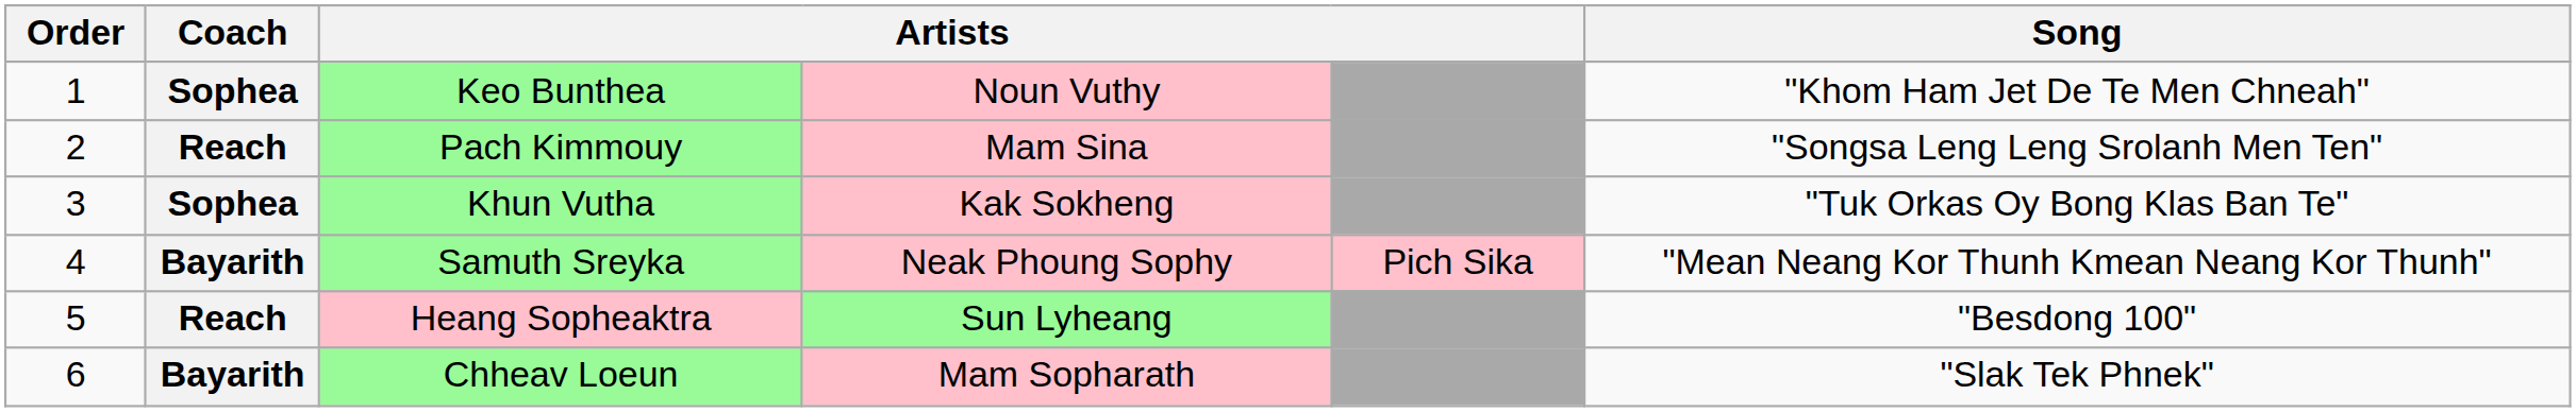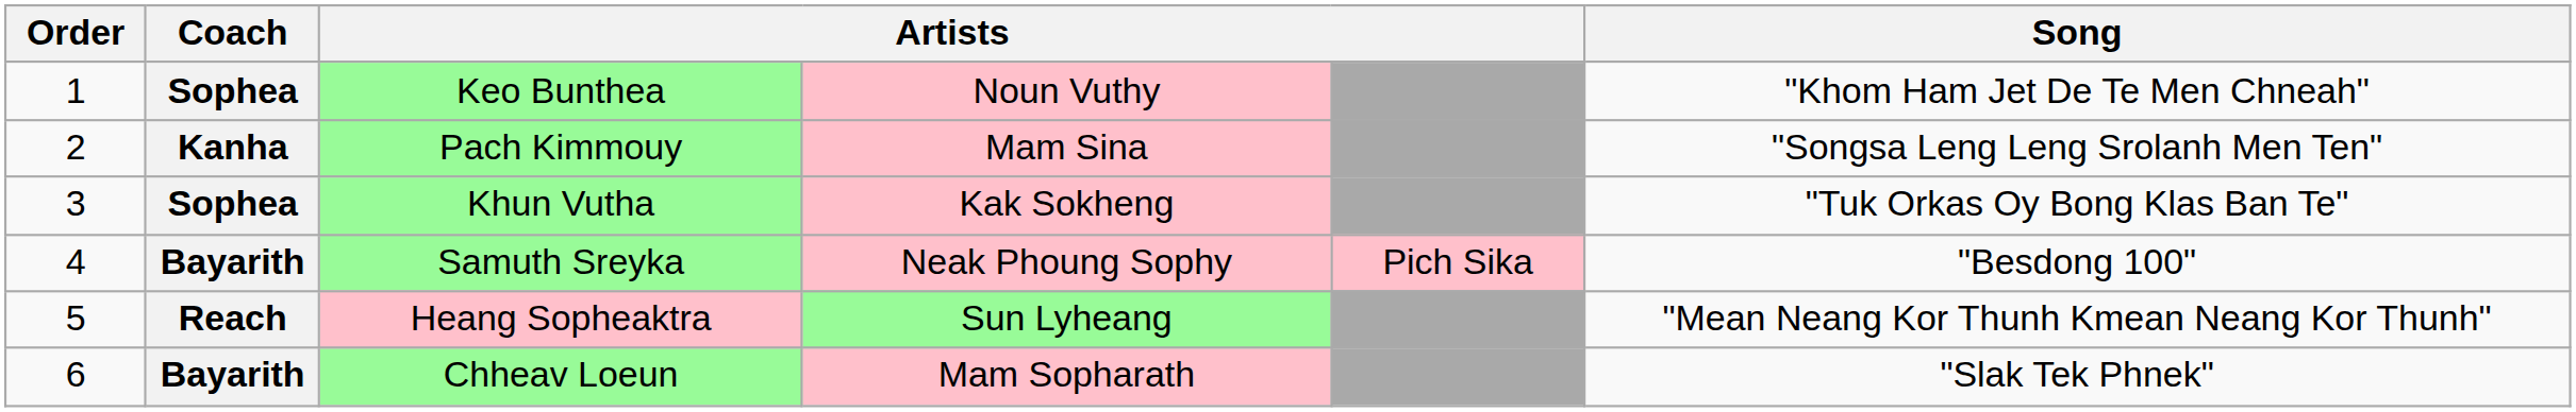Pach Kimmouy | Coach: Reach -> Kanha
Samuth Sreyka | Song: "Mean Neang Kor Thunh Kmean Neang Kor Thunh" -> "Besdong 100"
Heang Sopheaktra | Song: "Besdong 100" -> "Mean Neang Kor Thunh Kmean Neang Kor Thunh"
